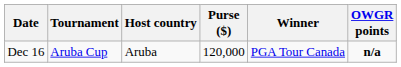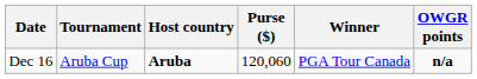Dec 16 | Host country: normal -> bold
Dec 16 | Purse ($): 120,000 -> 120,060
